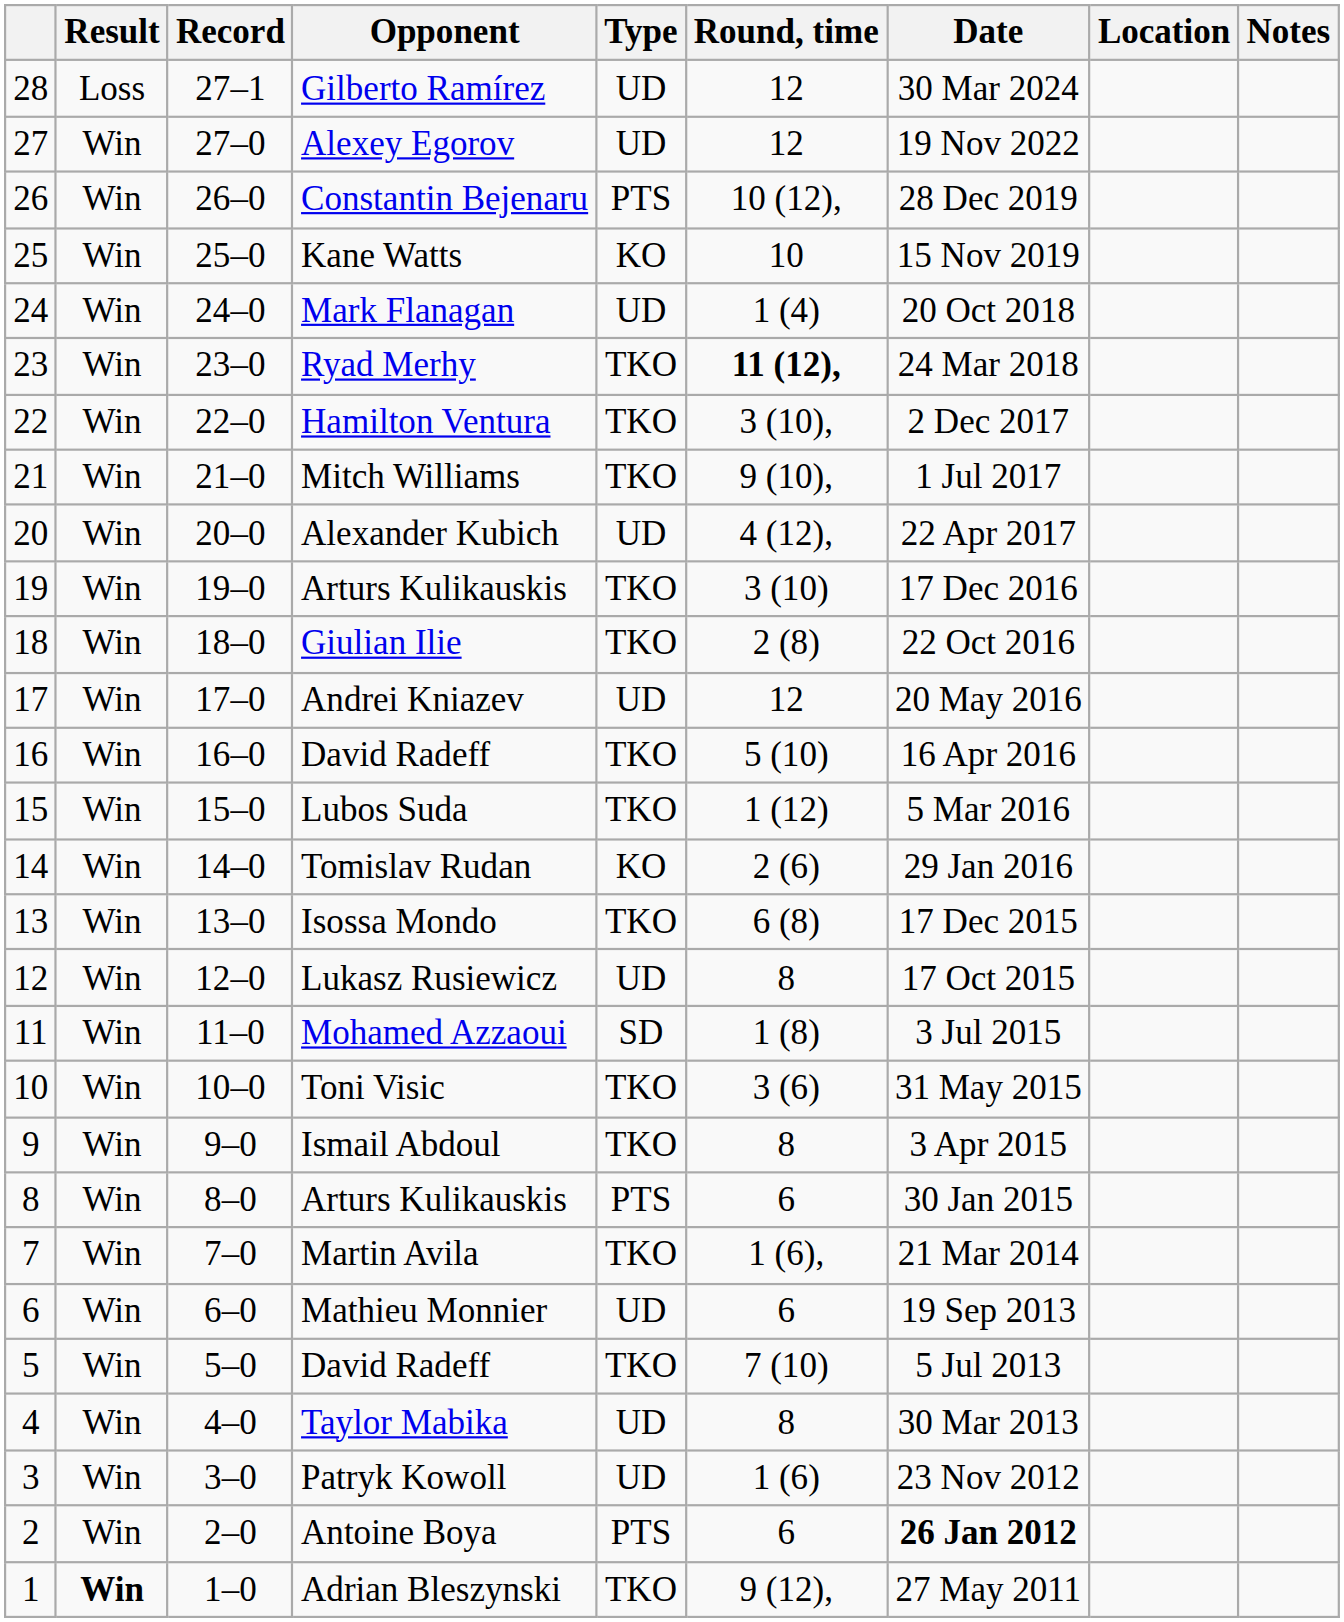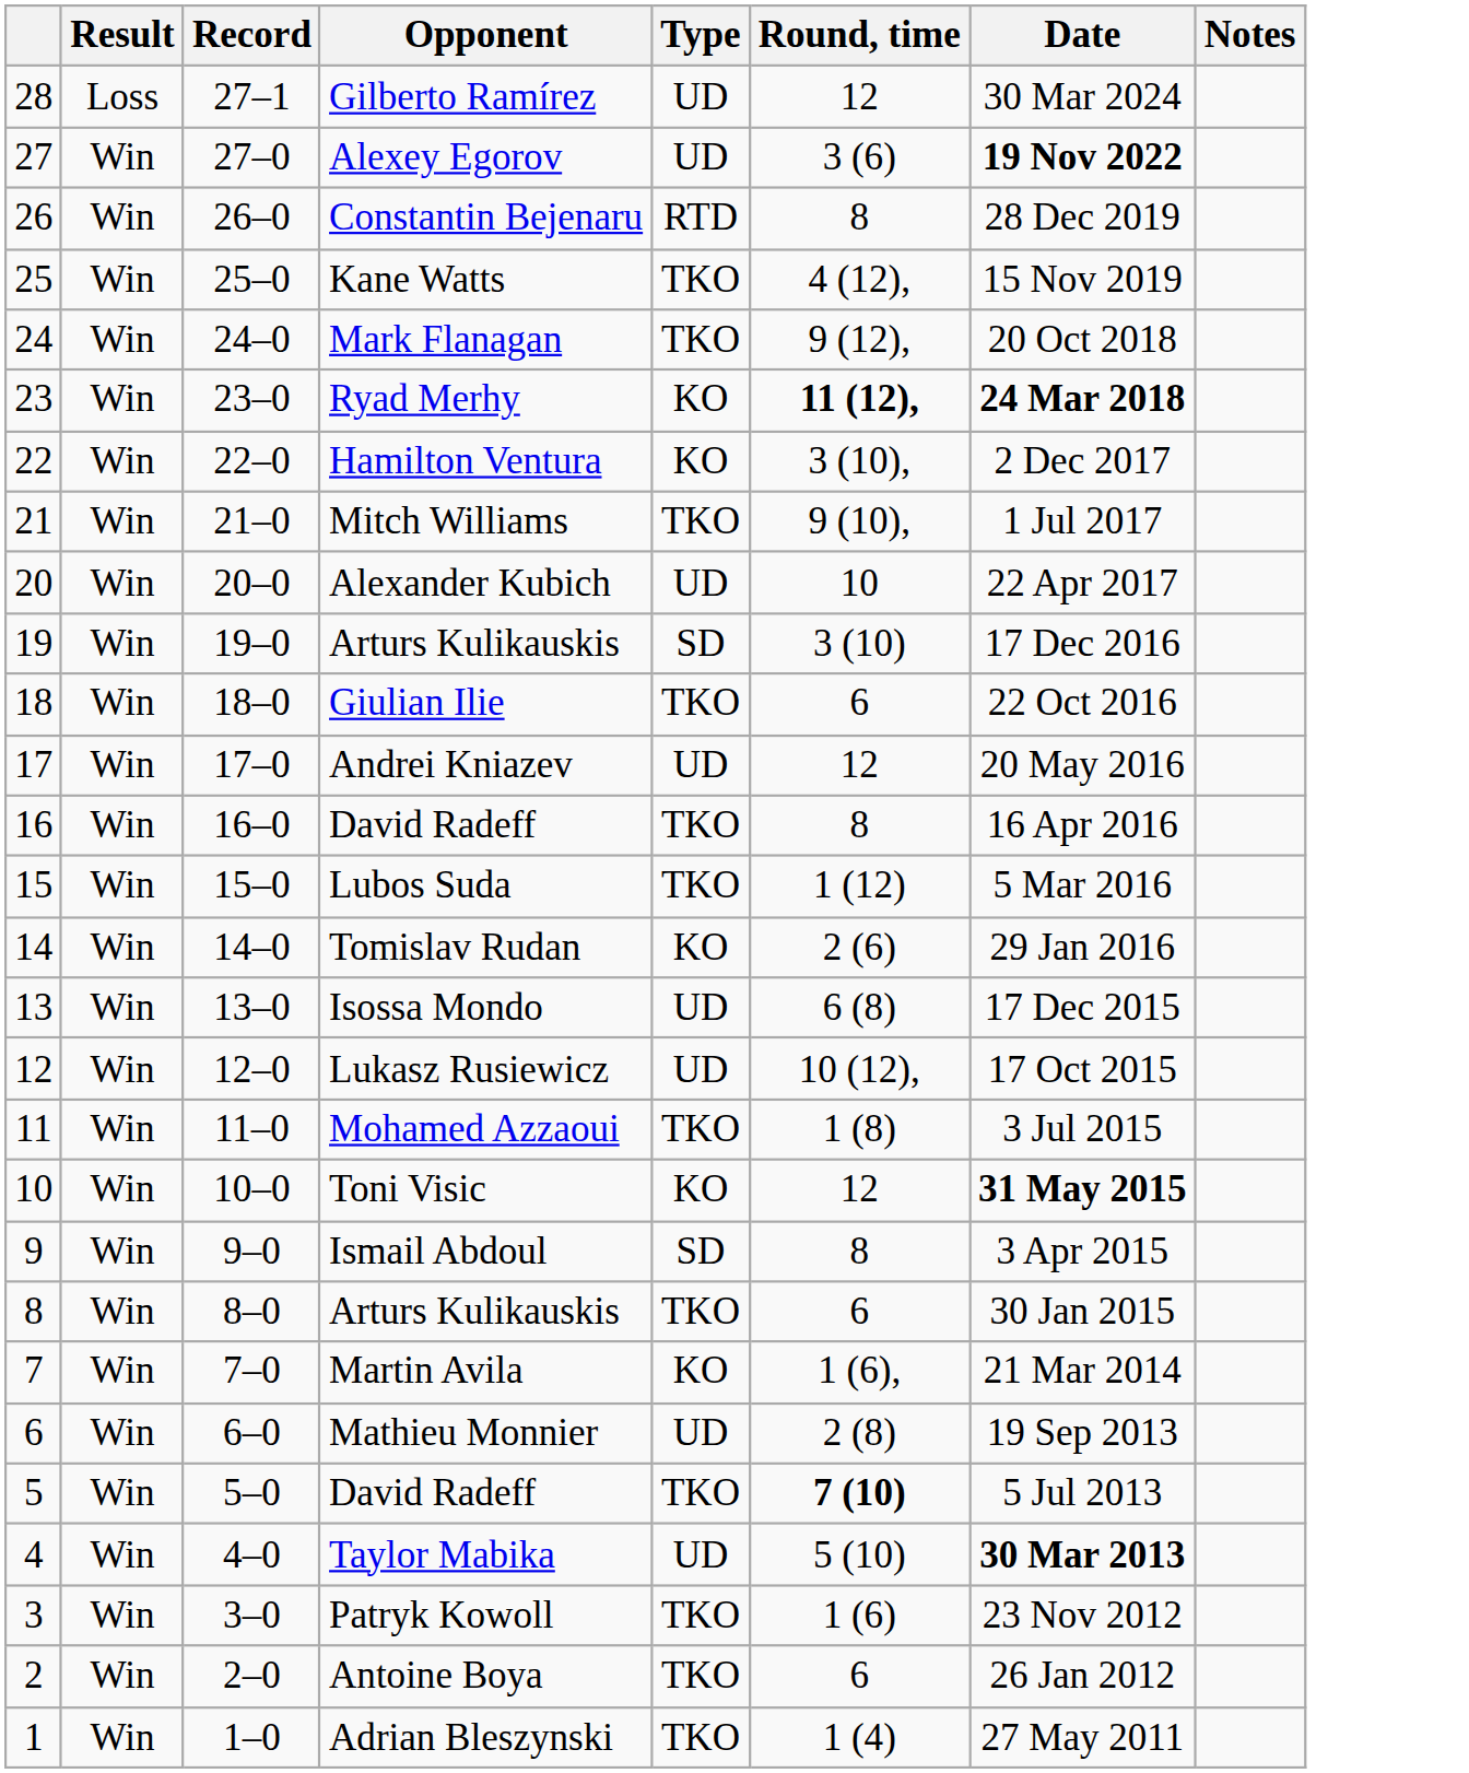- column: Location
Alexey Egorov | Round, time: 12 -> 3 (6)
Alexey Egorov | Date: normal -> bold
Constantin Bejenaru | Type: PTS -> RTD
Constantin Bejenaru | Round, time: 10 (12), -> 8
Kane Watts | Type: KO -> TKO
Kane Watts | Round, time: 10 -> 4 (12),
Mark Flanagan | Type: UD -> TKO
Mark Flanagan | Round, time: 1 (4) -> 9 (12),
Ryad Merhy | Type: TKO -> KO
Ryad Merhy | Date: normal -> bold
Hamilton Ventura | Type: TKO -> KO
Alexander Kubich | Round, time: 4 (12), -> 10
19 / Arturs Kulikauskis | Type: TKO -> SD
Giulian Ilie | Round, time: 2 (8) -> 6
16 / David Radeff | Round, time: 5 (10) -> 8
Isossa Mondo | Type: TKO -> UD
Lukasz Rusiewicz | Round, time: 8 -> 10 (12),
Mohamed Azzaoui | Type: SD -> TKO
Toni Visic | Type: TKO -> KO
Toni Visic | Round, time: 3 (6) -> 12
Toni Visic | Date: normal -> bold
Ismail Abdoul | Type: TKO -> SD
8 / Arturs Kulikauskis | Type: PTS -> TKO
Martin Avila | Type: TKO -> KO
Mathieu Monnier | Round, time: 6 -> 2 (8)
5 / David Radeff | Round, time: normal -> bold
Taylor Mabika | Round, time: 8 -> 5 (10)
Taylor Mabika | Date: normal -> bold
Patryk Kowoll | Type: UD -> TKO
Antoine Boya | Type: PTS -> TKO
Antoine Boya | Date: bold -> normal
Adrian Bleszynski | Result: bold -> normal
Adrian Bleszynski | Round, time: 9 (12), -> 1 (4)
